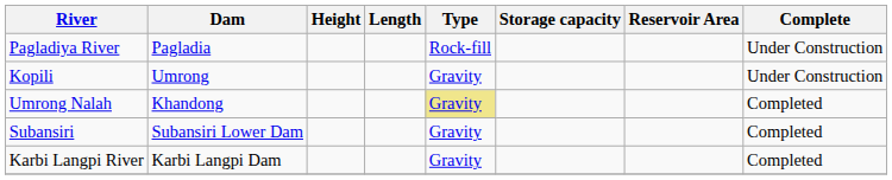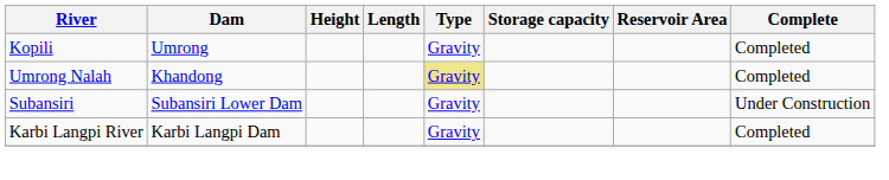- row: Pagladiya River | Pagladia | Rock-fill | Under Construction
Kopili | Complete: Under Construction -> Completed
Subansiri | Complete: Completed -> Under Construction
